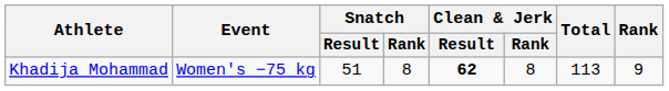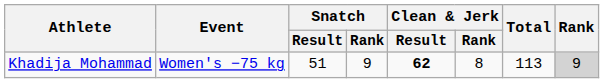Khadija Mohammad | Snatch / Rank: 8 -> 9
Khadija Mohammad | Rank: no background -> lightgrey background
